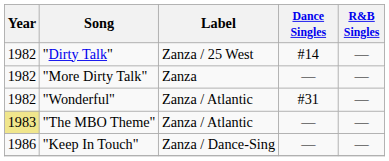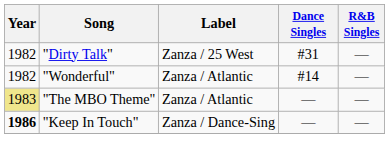"Dirty Talk" | Dance Singles: #14 -> #31
- row: 1982 | "More Dirty Talk" | Zanza | ― | ―
"Wonderful" | Dance Singles: #31 -> #14
"Keep In Touch" | Year: normal -> bold
